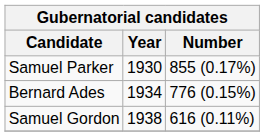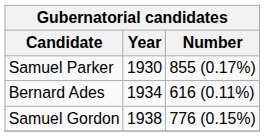Bernard Ades | Number: 776 (0.15%) -> 616 (0.11%)
Samuel Gordon | Number: 616 (0.11%) -> 776 (0.15%)
